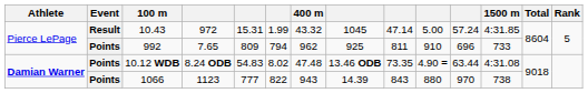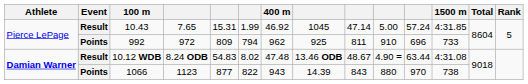10.43 | column 4: 972 -> 7.65
10.43 | 400 m: 43.32 -> 46.92
992 | column 4: 7.65 -> 972
10.12 WDB | Event: Points -> Result
10.12 WDB | column 9: 73.35 -> 48.67
1066 | column 5: 777 -> 877
